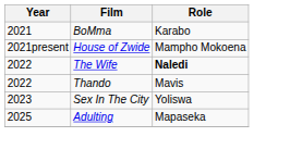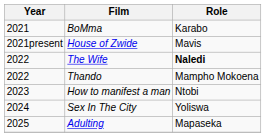House of Zwide | Role: Mampho Mokoena -> Mavis
Thando | Role: Mavis -> Mampho Mokoena
+ row: 2023 | How to manifest a man | Ntobi
Sex In The City | Year: 2023 -> 2024
